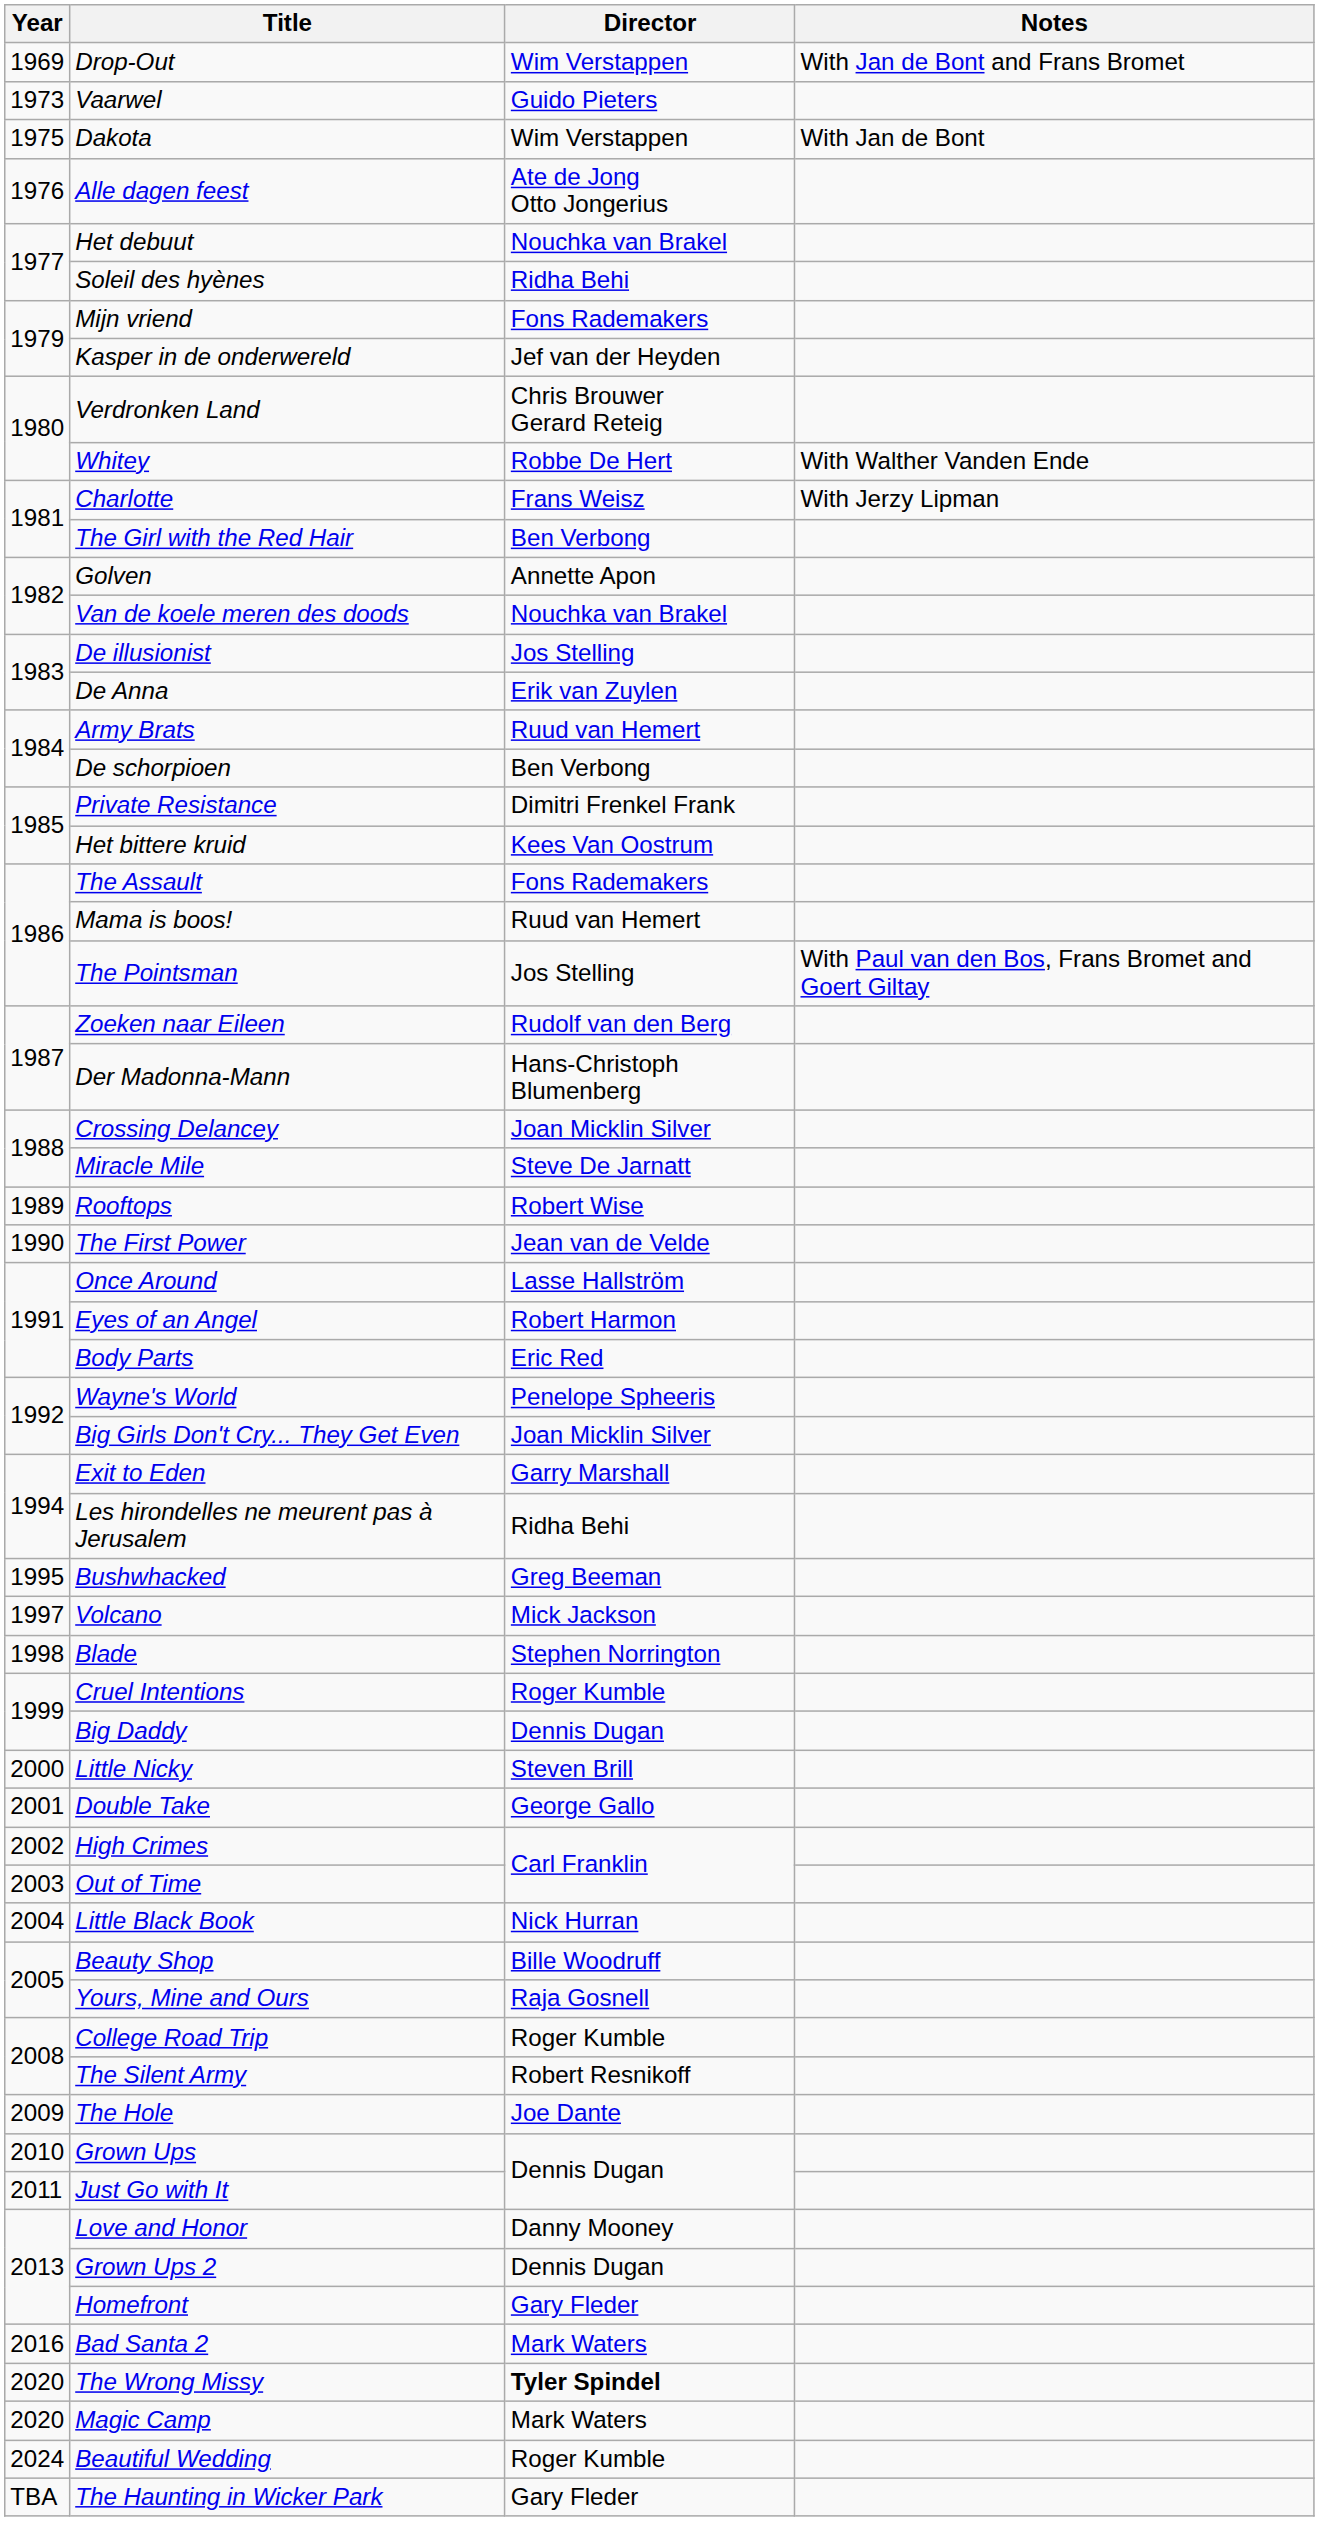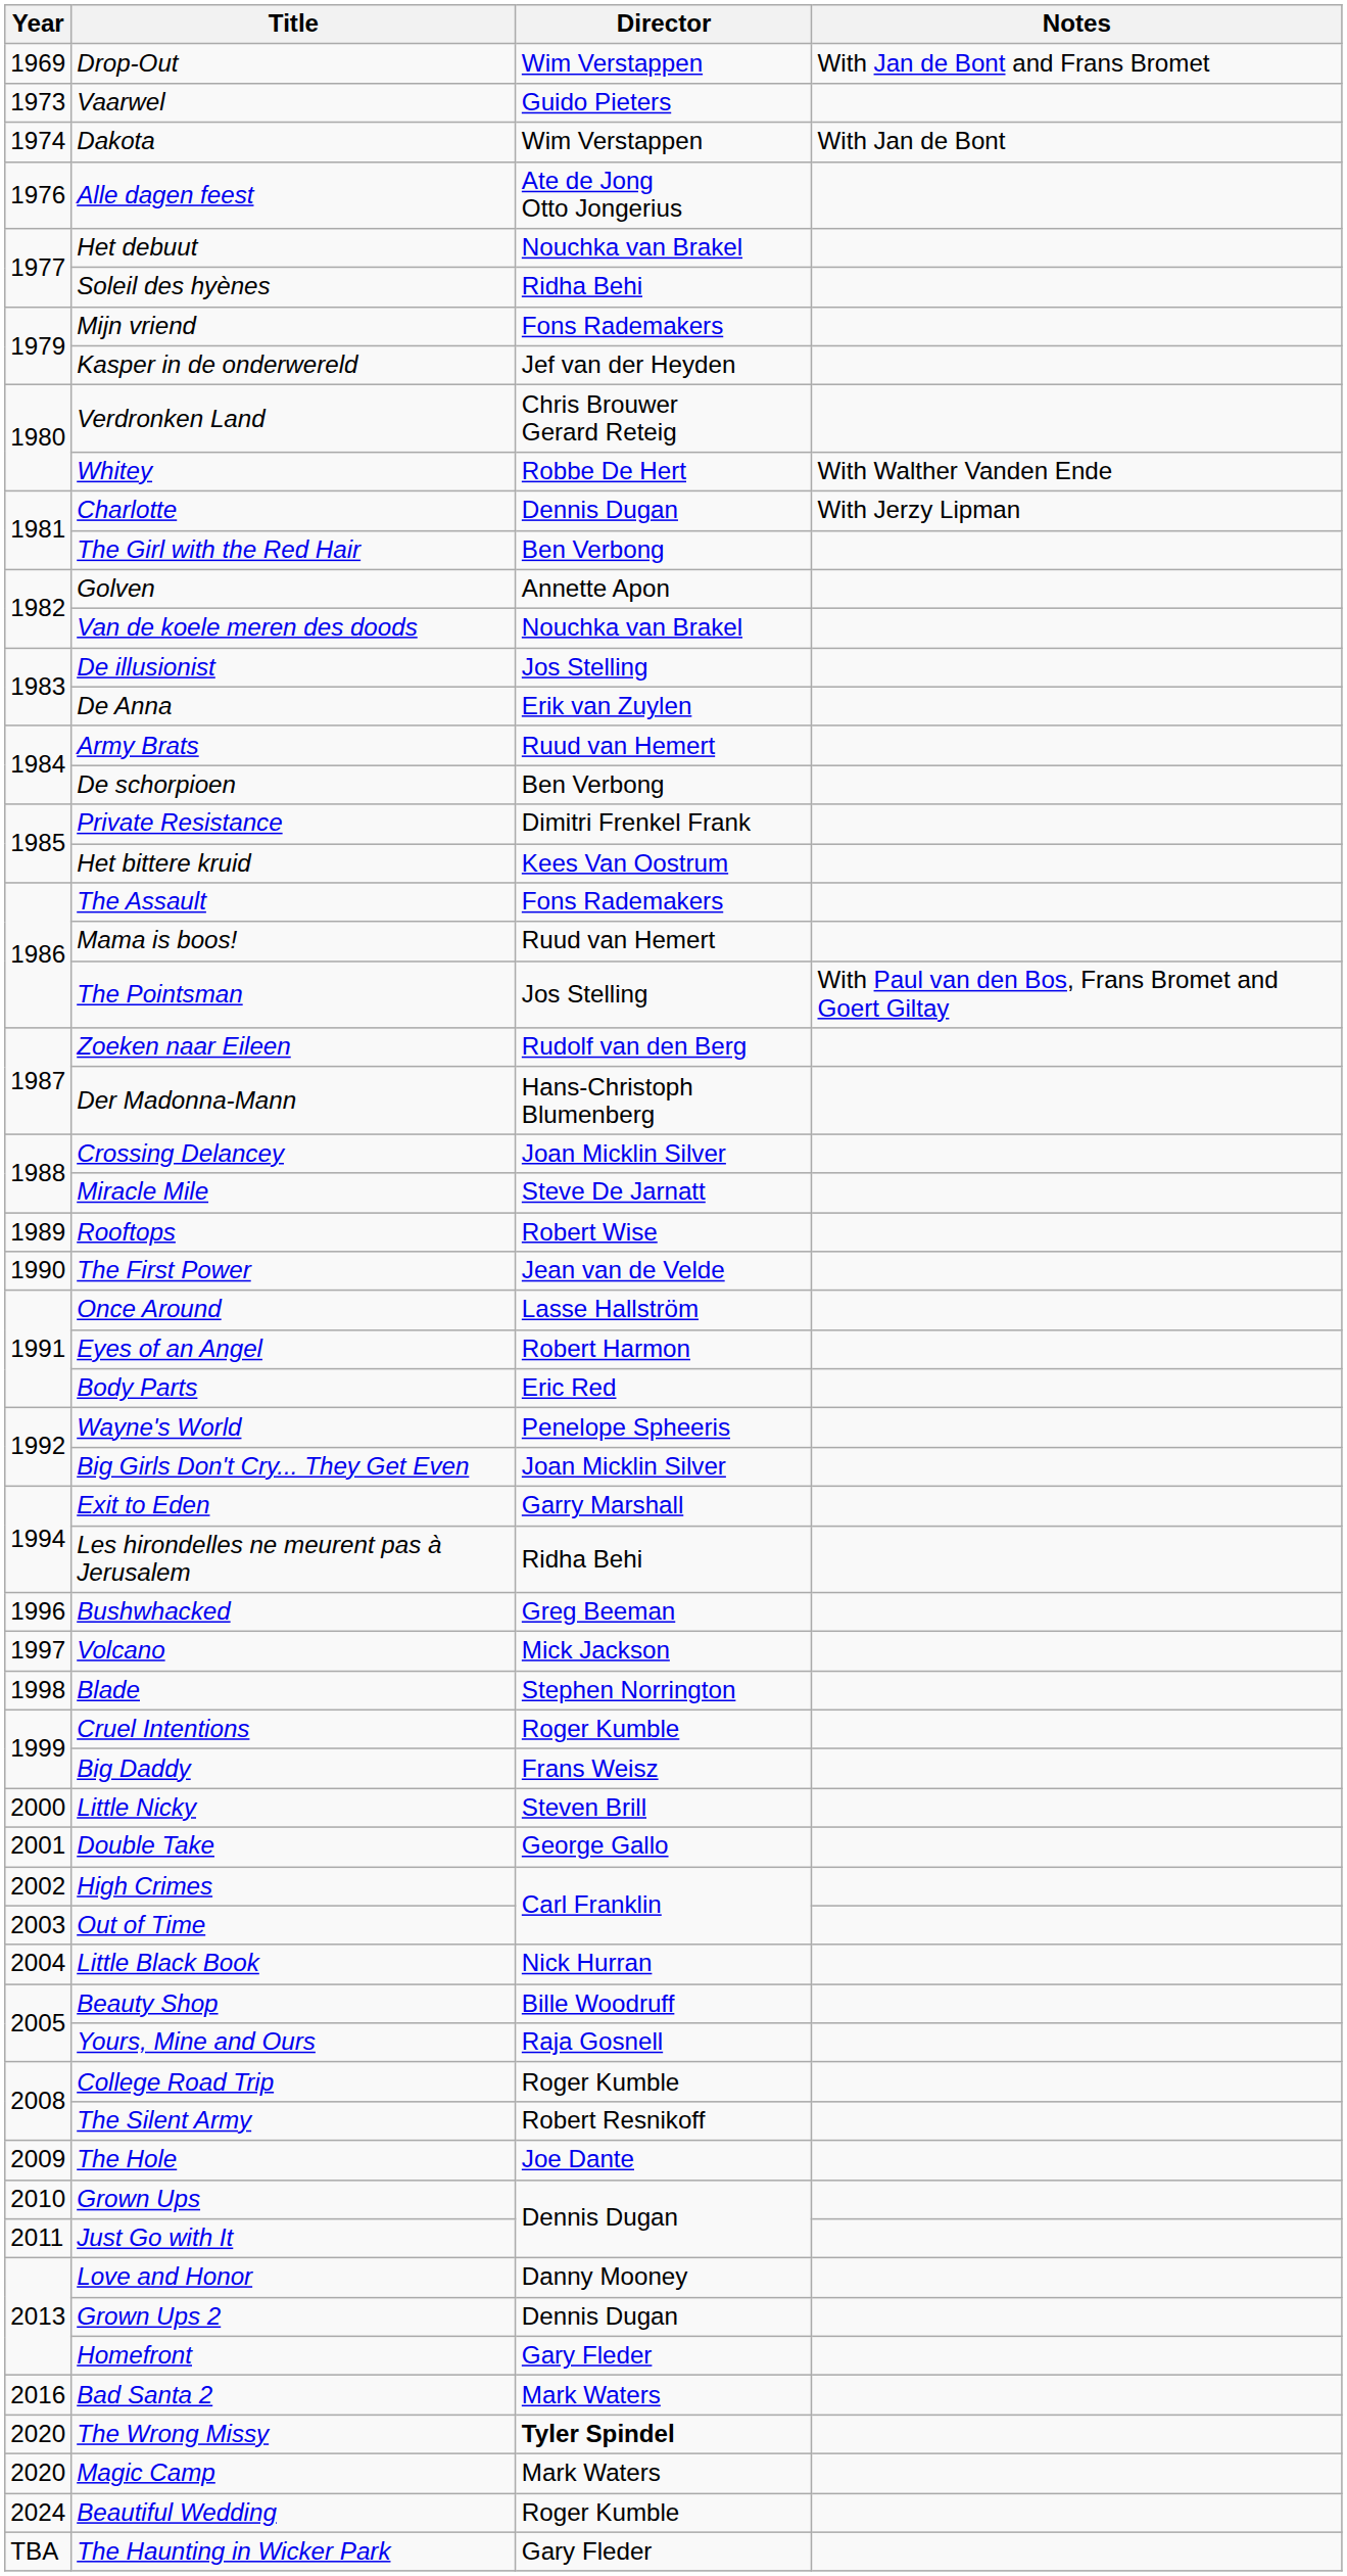Dakota | Year: 1975 -> 1974
Charlotte | Director: Frans Weisz -> Dennis Dugan
Bushwhacked | Year: 1995 -> 1996
Big Daddy | Director: Dennis Dugan -> Frans Weisz
